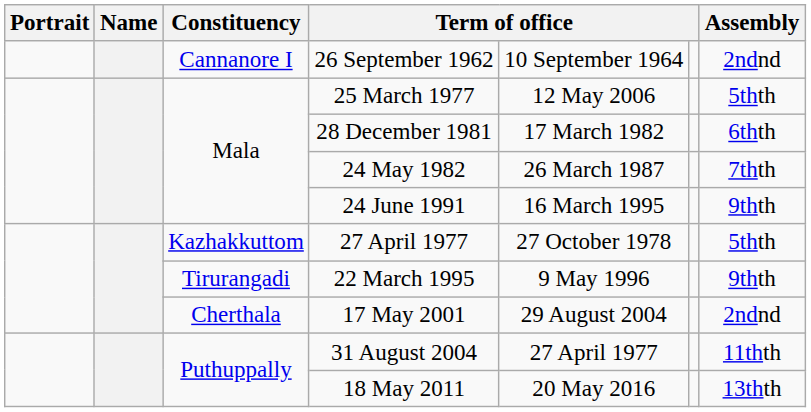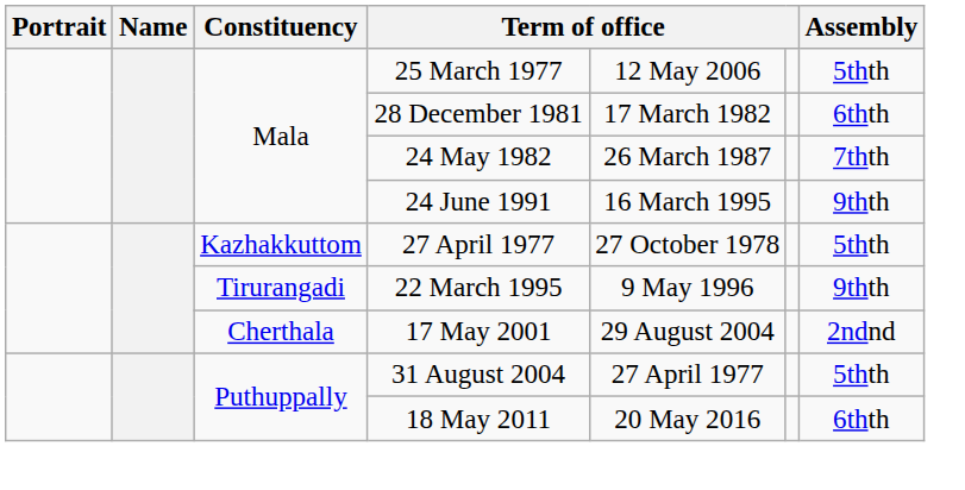- row: Cannanore I | 26 September 1962 | 10 September 1964 | 2ndnd
31 August 2004 | Assembly: 11thth -> 5thth
18 May 2011 | Assembly: 13thth -> 6thth
